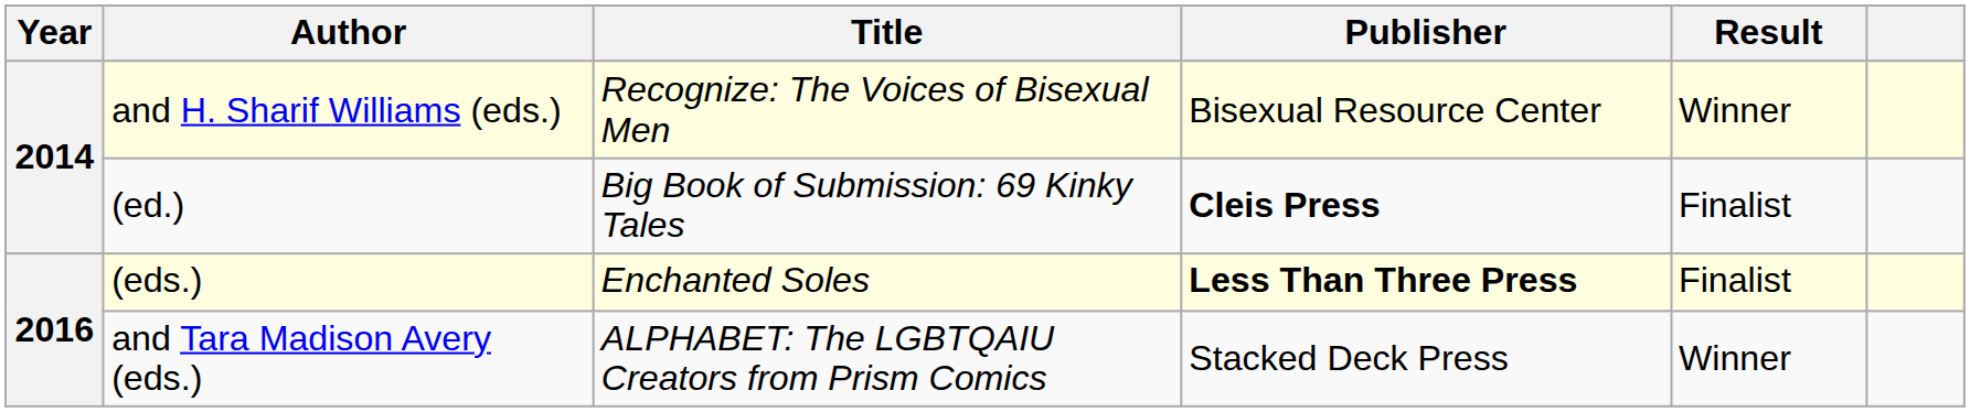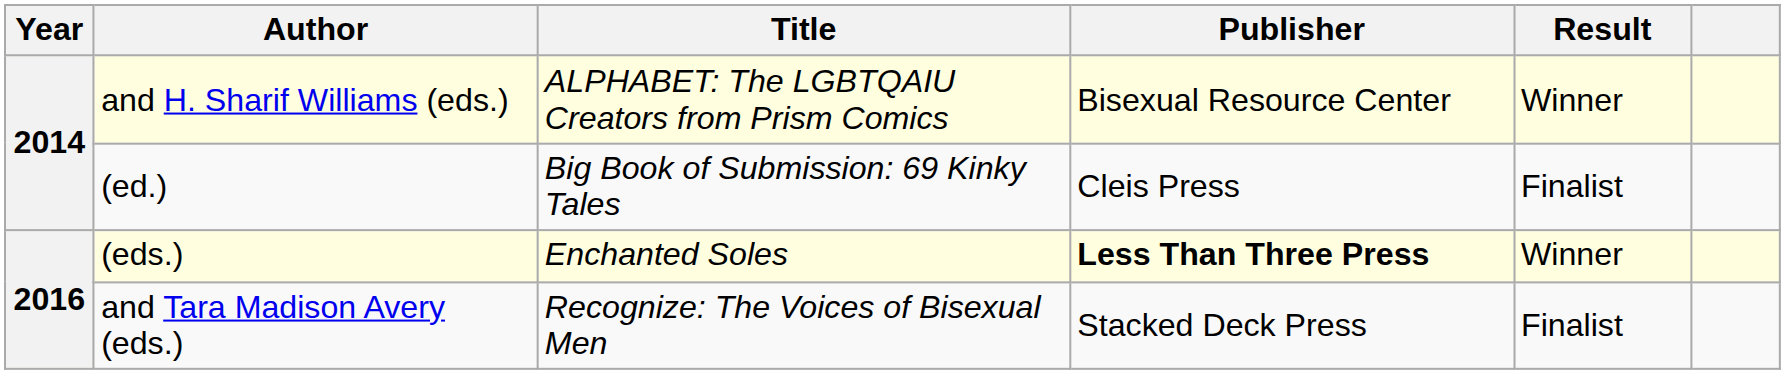and H. Sharif Williams (eds.) | Title: Recognize: The Voices of Bisexual Men -> ALPHABET: The LGBTQAIU Creators from Prism Comics
(ed.) | Publisher: bold -> normal
(eds.) | Result: Finalist -> Winner
and Tara Madison Avery (eds.) | Title: ALPHABET: The LGBTQAIU Creators from Prism Comics -> Recognize: The Voices of Bisexual Men
and Tara Madison Avery (eds.) | Result: Winner -> Finalist
